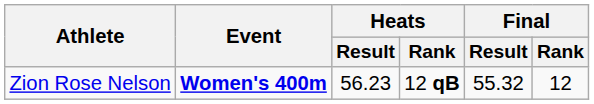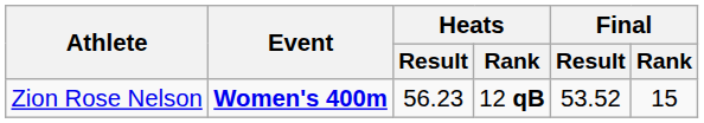Zion Rose Nelson | Final / Result: 55.32 -> 53.52
Zion Rose Nelson | Final / Rank: 12 -> 15
